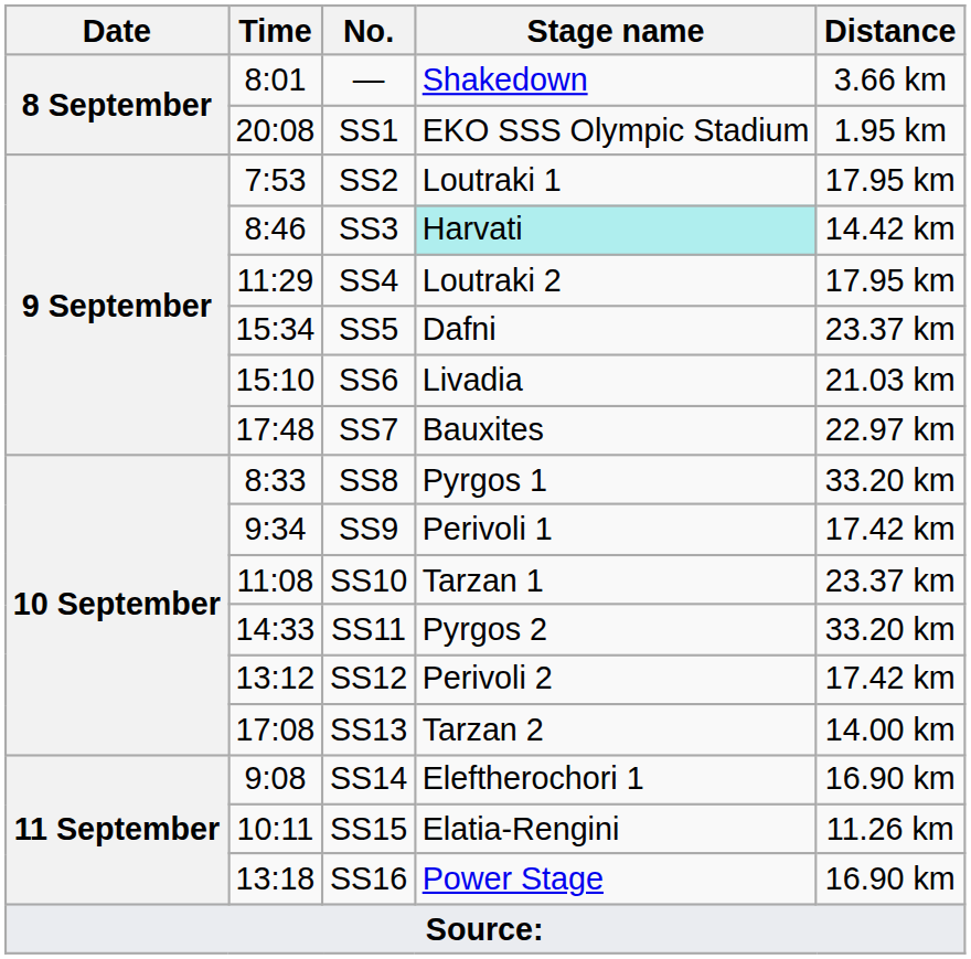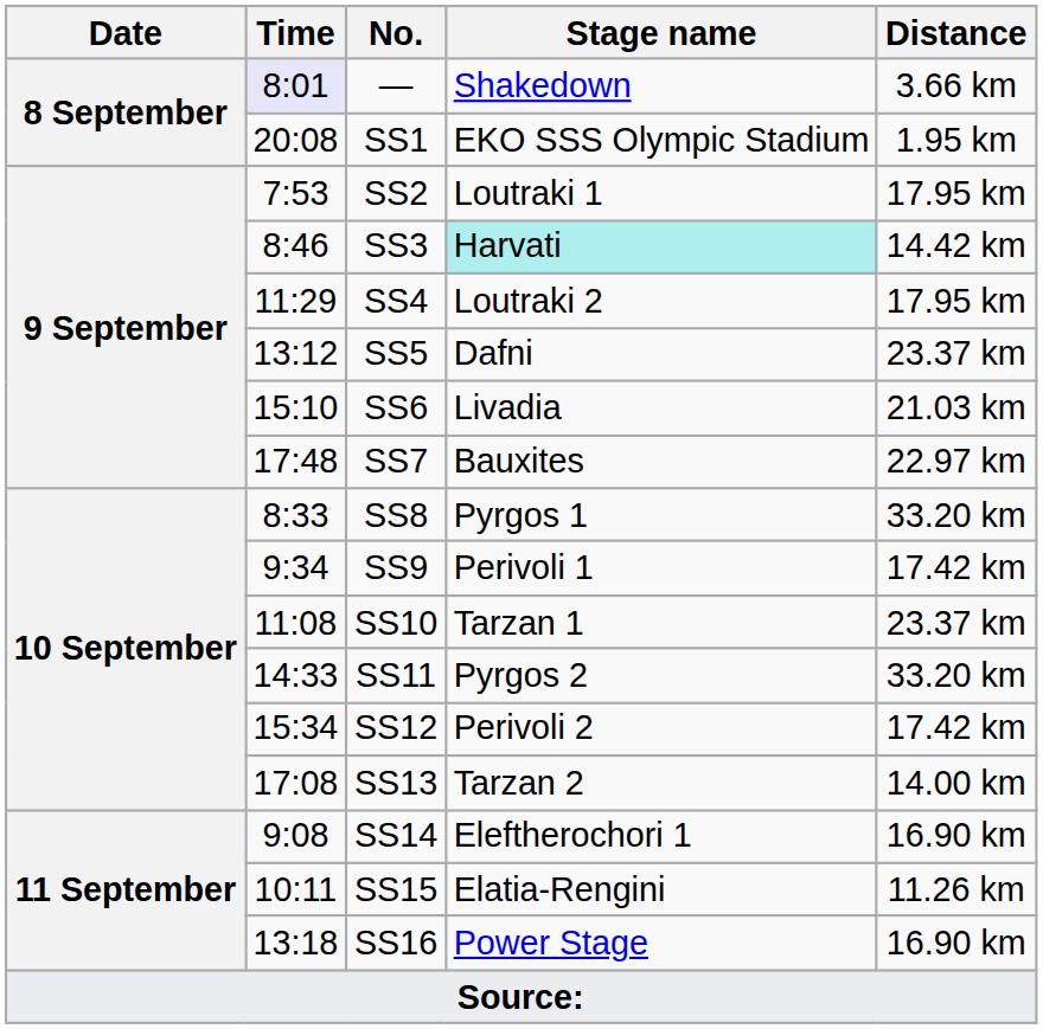— | Time: no background -> lavender background
SS5 | Time: 15:34 -> 13:12
SS12 | Time: 13:12 -> 15:34
